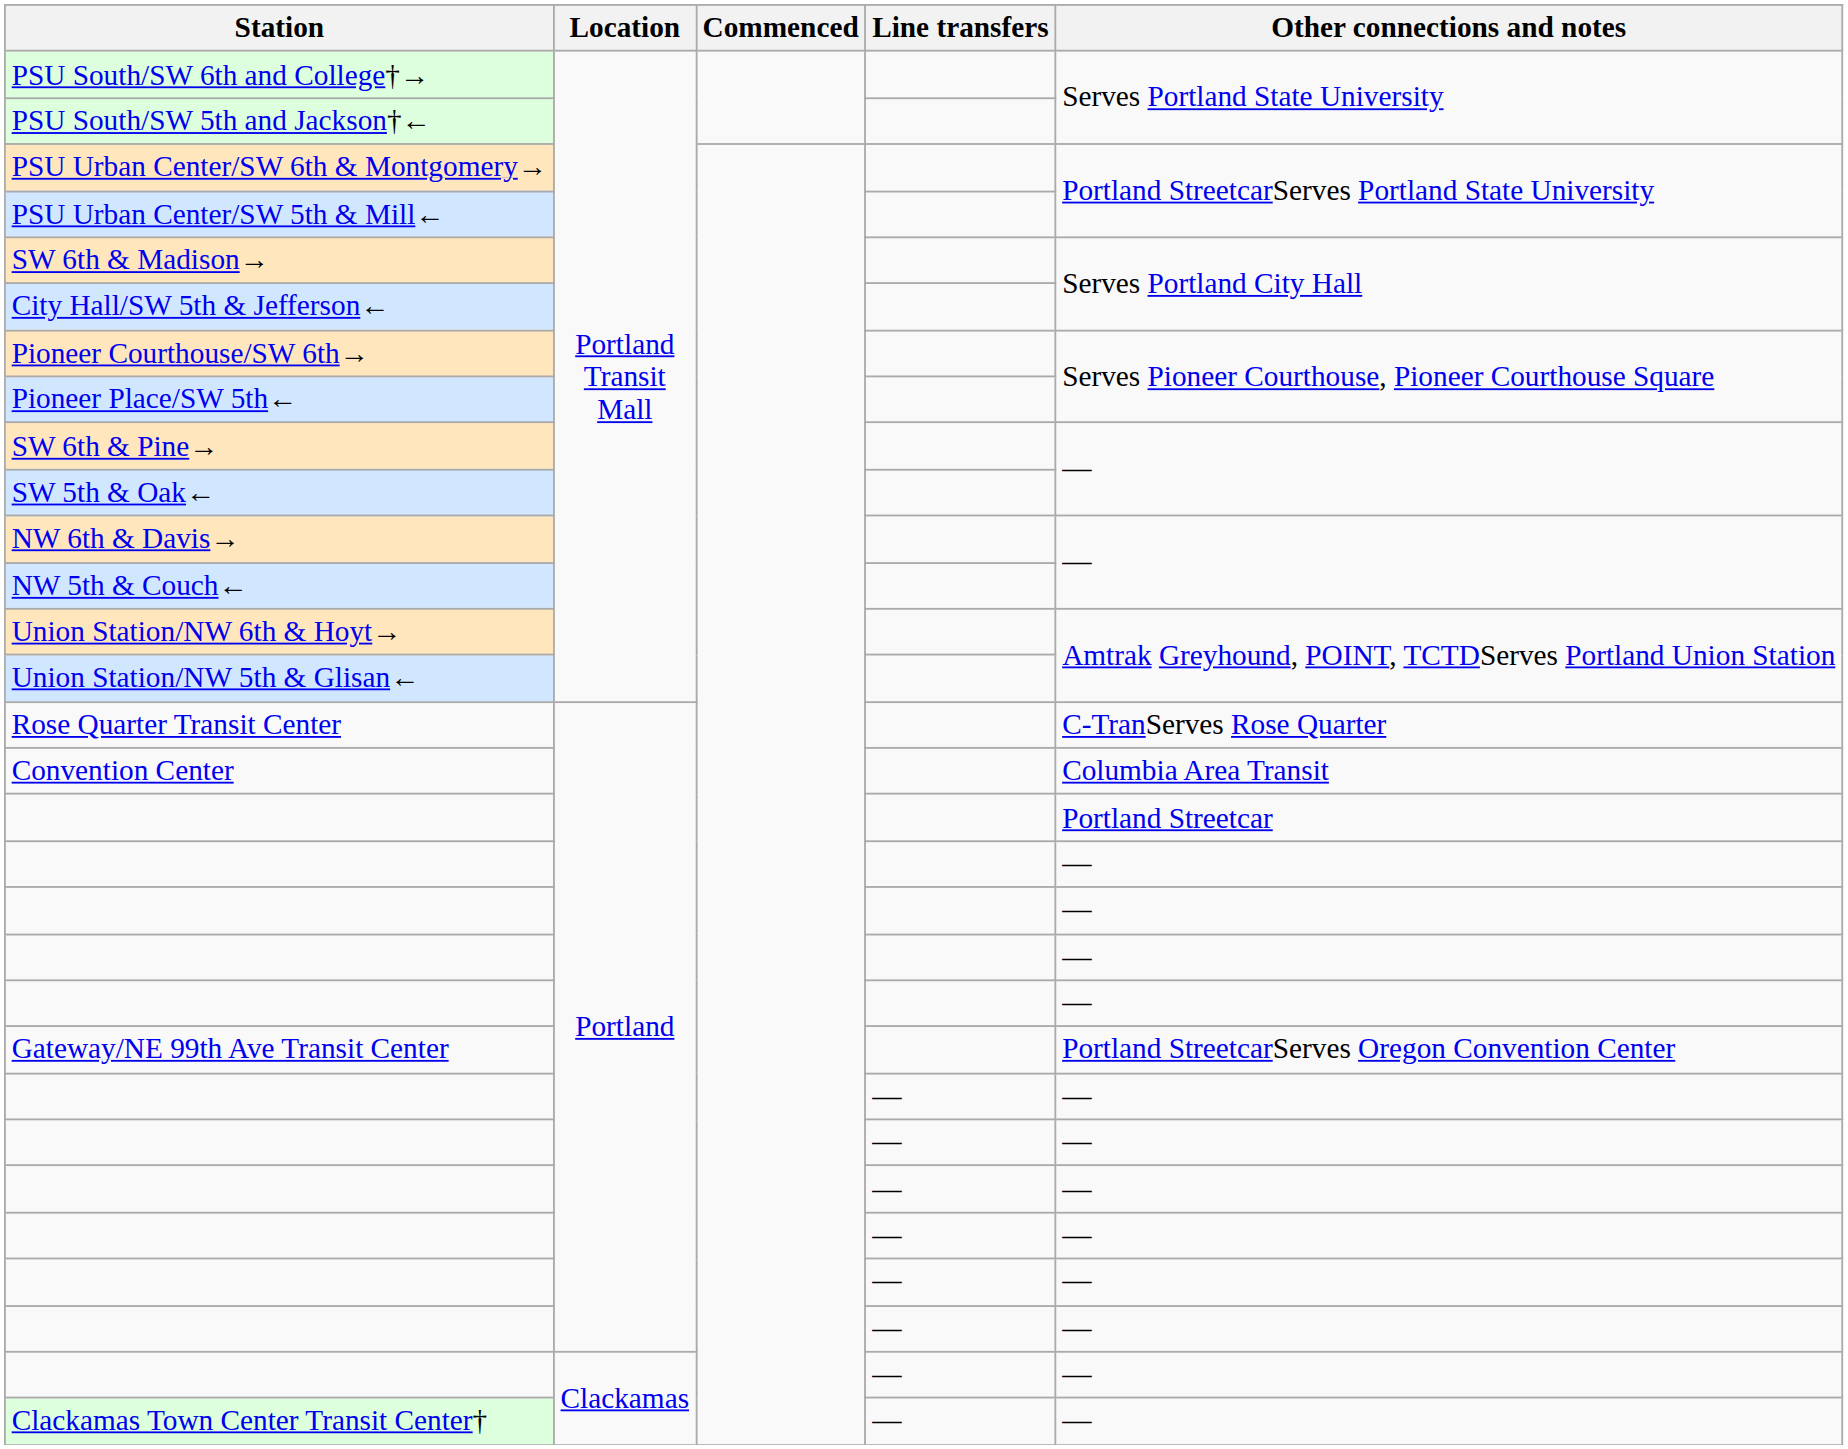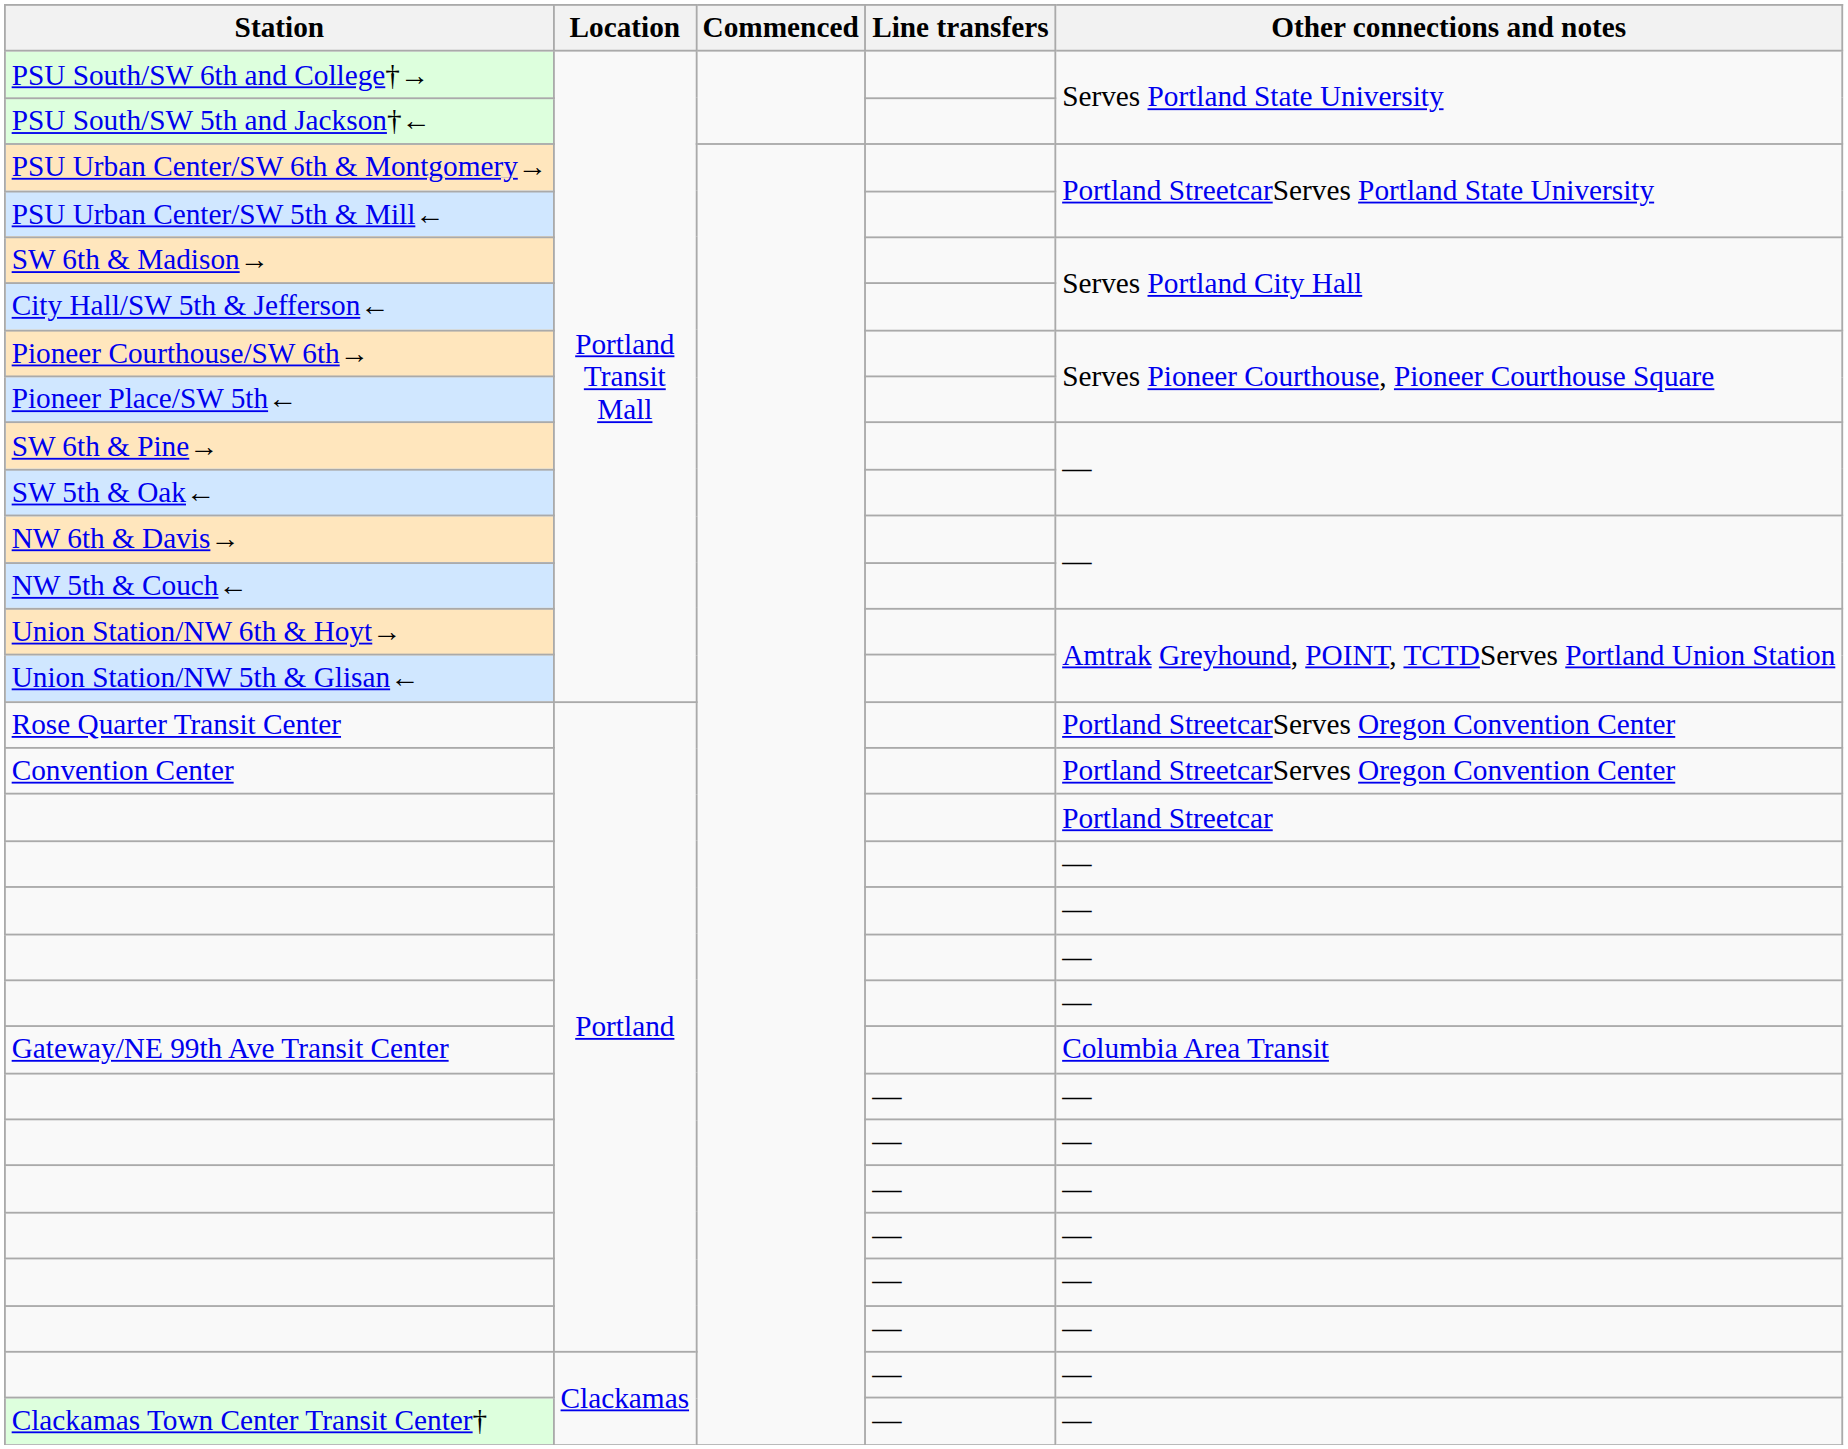Rose Quarter Transit Center | Other connections and notes: C-TranServes Rose Quarter -> Portland StreetcarServes Oregon Convention Center
Convention Center | Other connections and notes: Columbia Area Transit -> Portland StreetcarServes Oregon Convention Center
Gateway/NE 99th Ave Transit Center | Other connections and notes: Portland StreetcarServes Oregon Convention Center -> Columbia Area Transit
